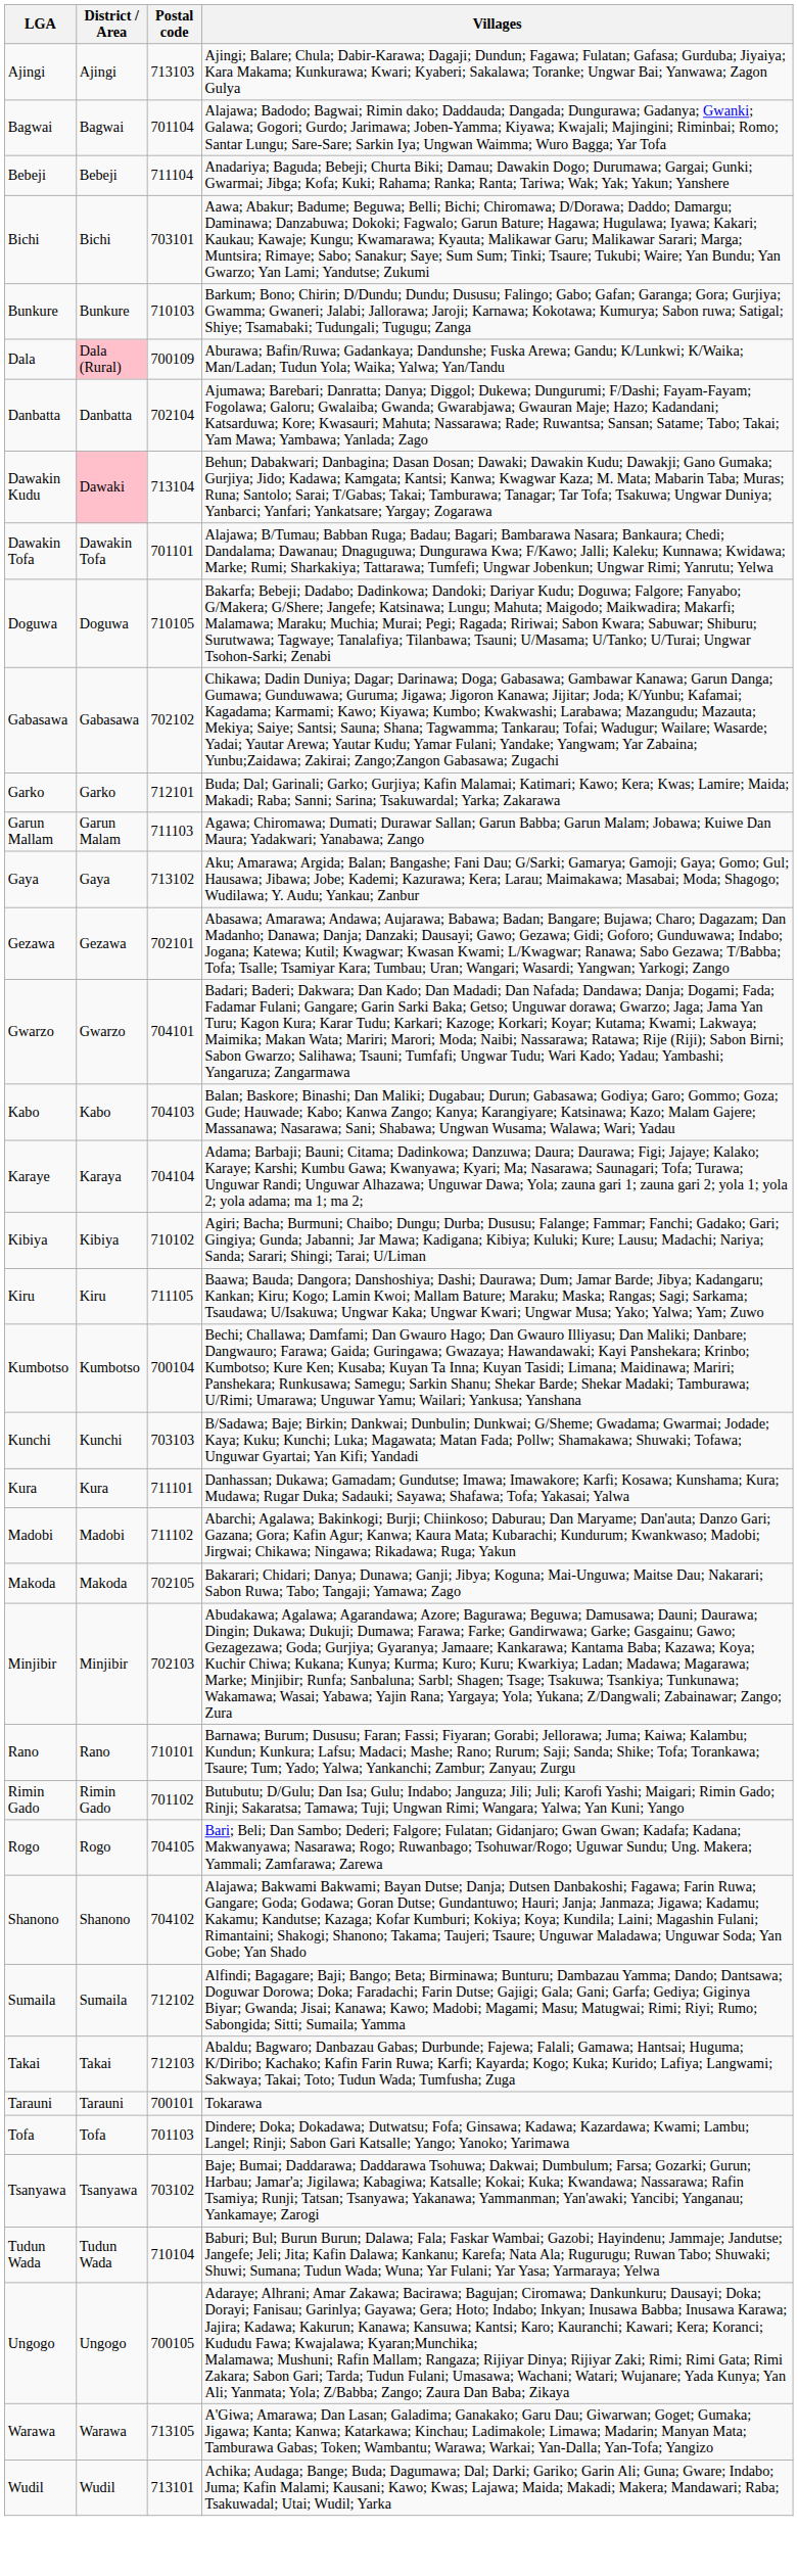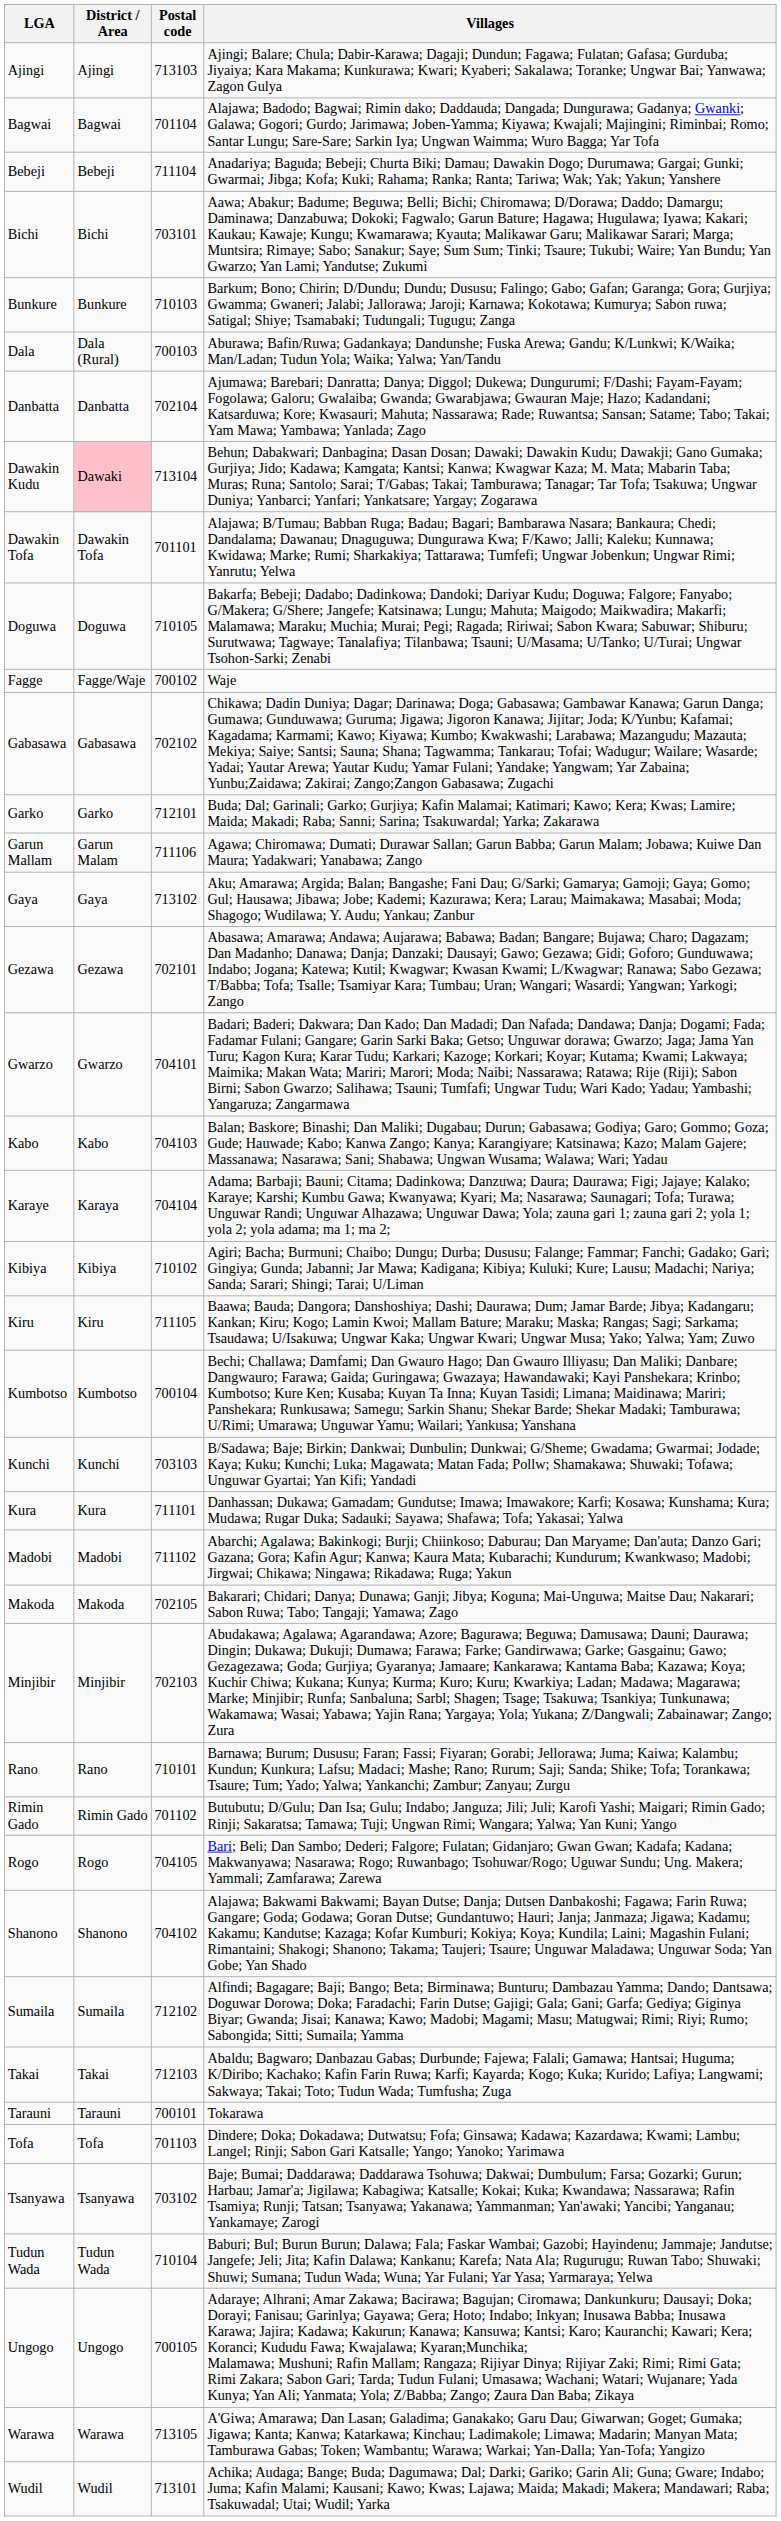Dala | District / Area: pink background -> no background
Dala | Postal code: 700109 -> 700103
+ row: Fagge | Fagge/Waje | 700102 | Waje
Garun Mallam | Postal code: 711103 -> 711106
